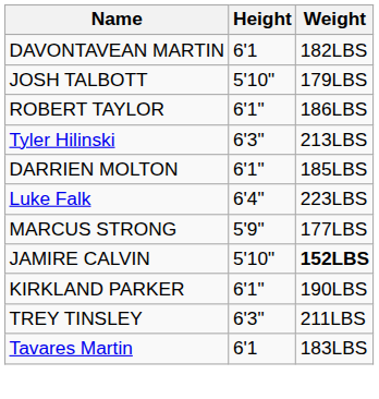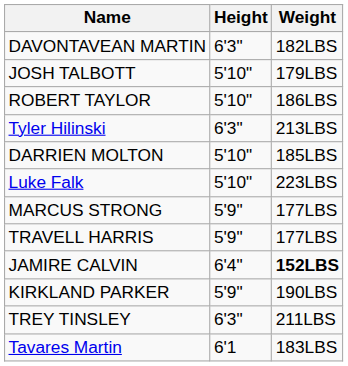DAVONTAVEAN MARTIN | Height: 6'1 -> 6'3"
ROBERT TAYLOR | Height: 6'1" -> 5'10"
DARRIEN MOLTON | Height: 6'1" -> 5'10"
Luke Falk | Height: 6'4" -> 5'10"
+ row: TRAVELL HARRIS | 5'9" | 177LBS
JAMIRE CALVIN | Height: 5'10" -> 6'4"
KIRKLAND PARKER | Height: 6'1" -> 5'9"
